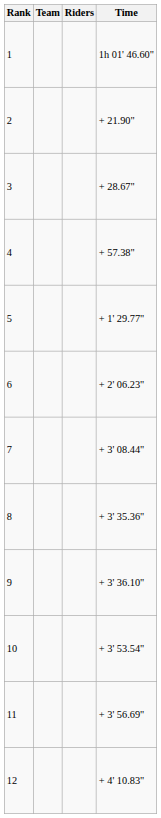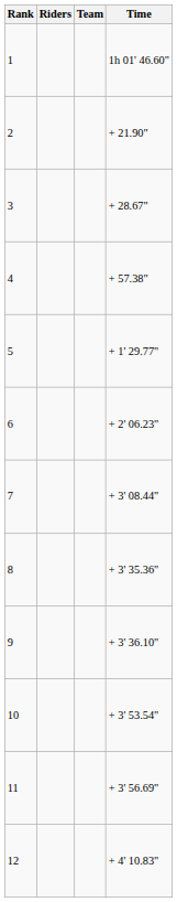columns swapped: Team <-> Riders
